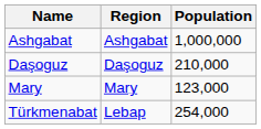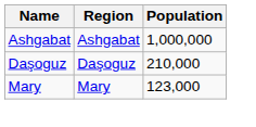- row: Türkmenabat | Lebap | 254,000
